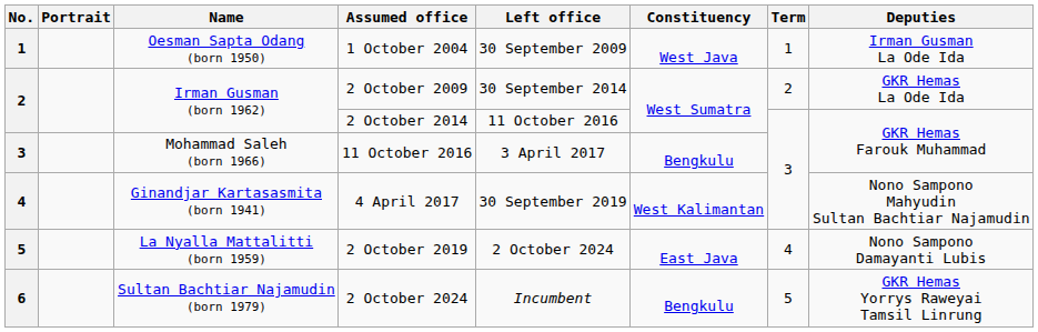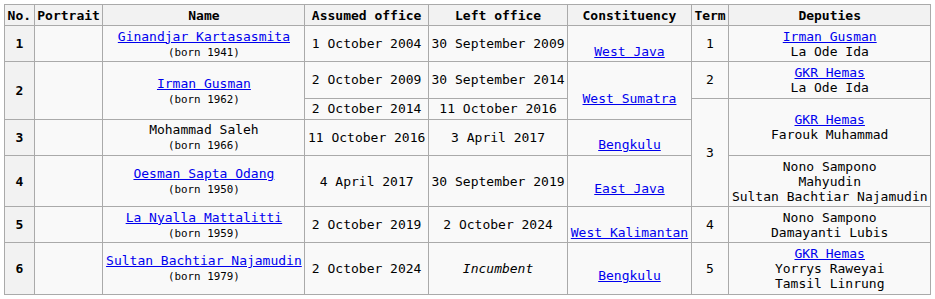1 October 2004 | Name: Oesman Sapta Odang (born 1950) -> Ginandjar Kartasasmita (born 1941)
4 April 2017 | Name: Ginandjar Kartasasmita (born 1941) -> Oesman Sapta Odang (born 1950)
4 April 2017 | Constituency: West Kalimantan -> East Java
2 October 2019 | Constituency: East Java -> West Kalimantan
